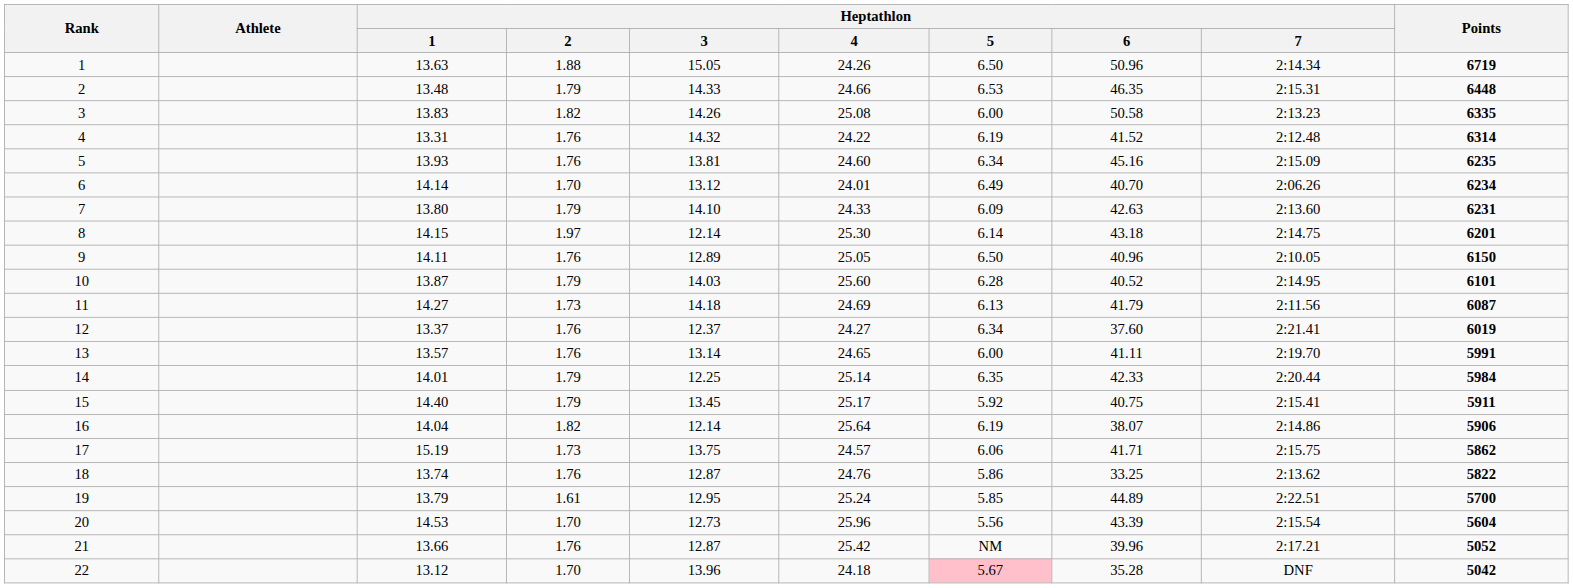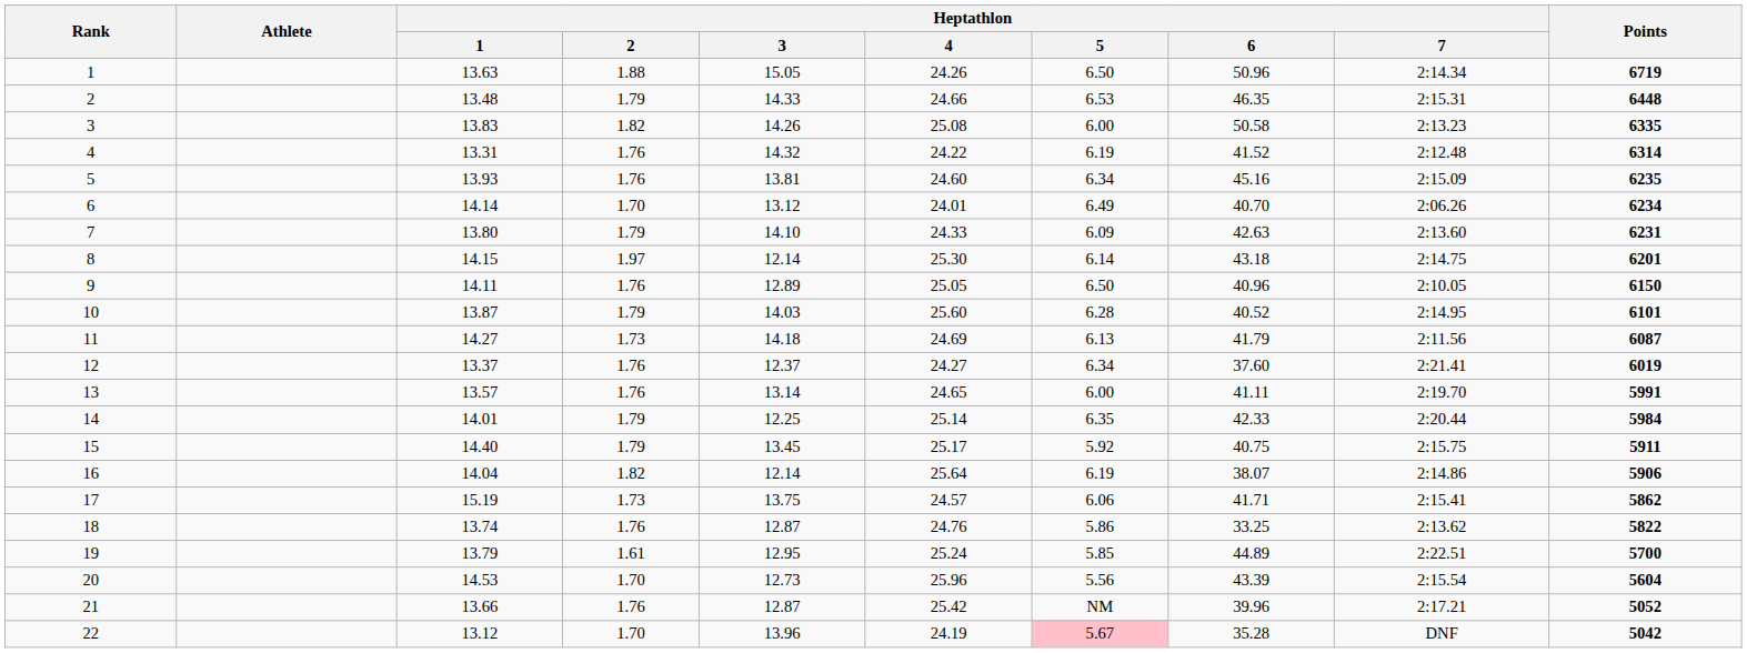15 | Heptathlon / 7: 2:15.41 -> 2:15.75
17 | Heptathlon / 7: 2:15.75 -> 2:15.41
22 | Heptathlon / 4: 24.18 -> 24.19
